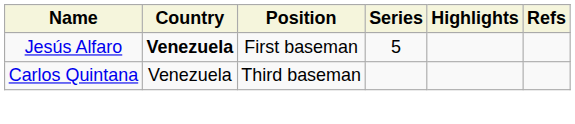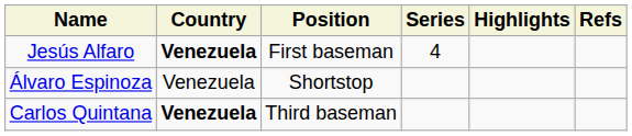Jesús Alfaro | Series: 5 -> 4
+ row: Álvaro Espinoza | Venezuela | Shortstop
Carlos Quintana | Country: normal -> bold
